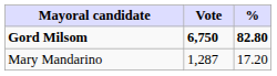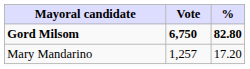Mary Mandarino | Vote: 1,287 -> 1,257
